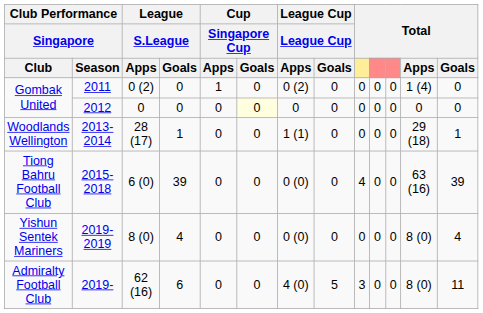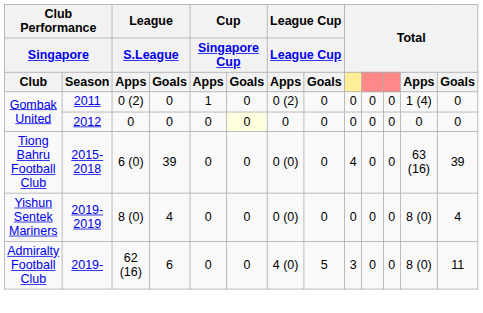- row: Woodlands Wellington | 2013-2014 | 28 (17) | 1 | 0 | 0 | 1 (1) | 0 | 0 | 0 | 0 | 29 (18) | 1
